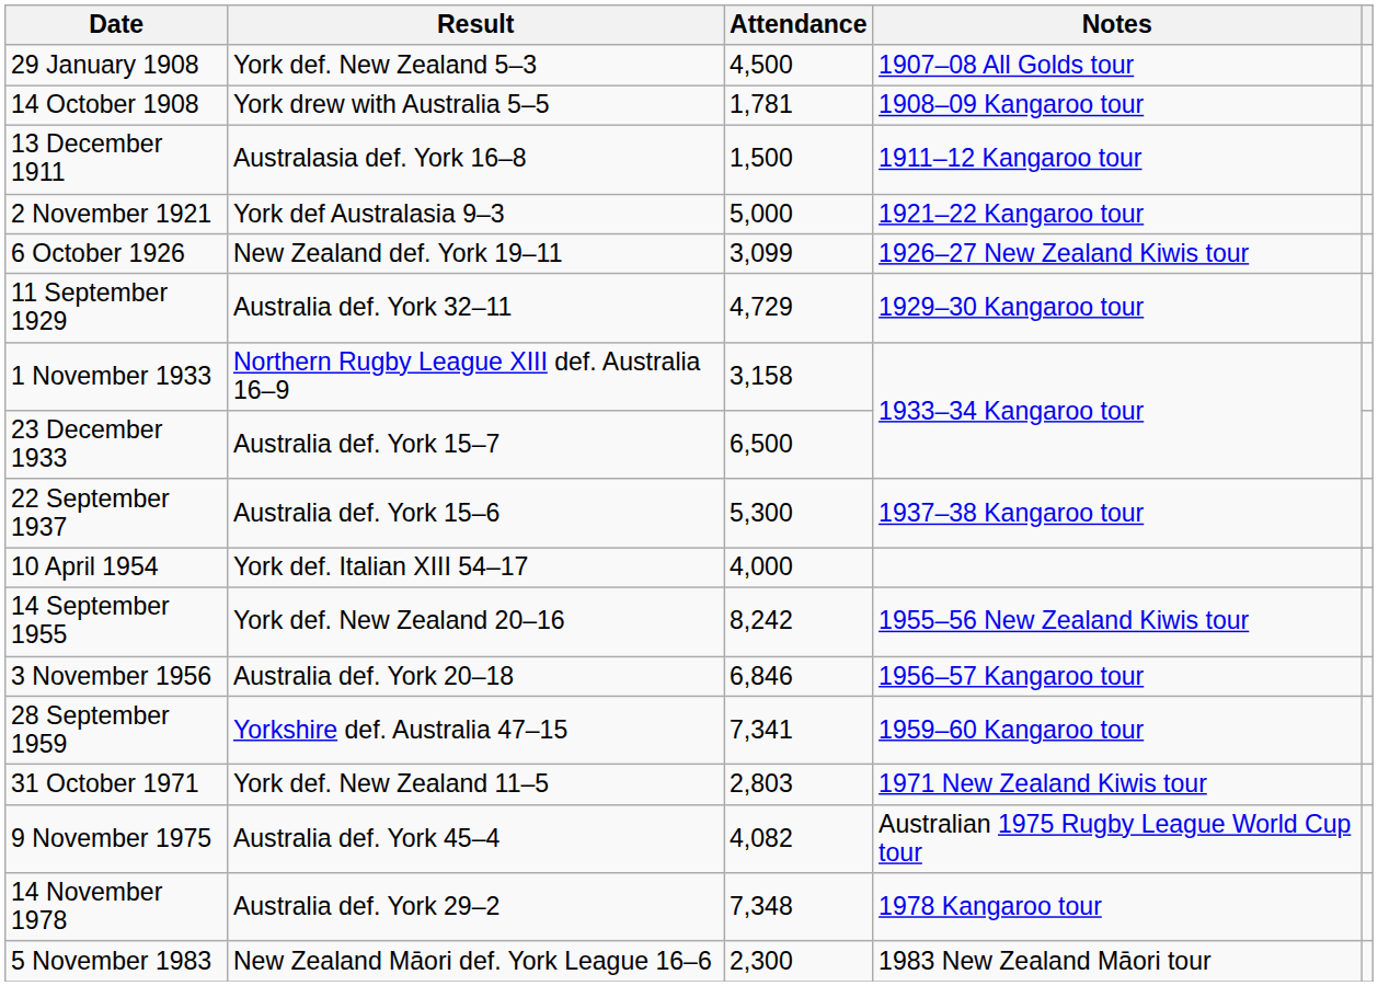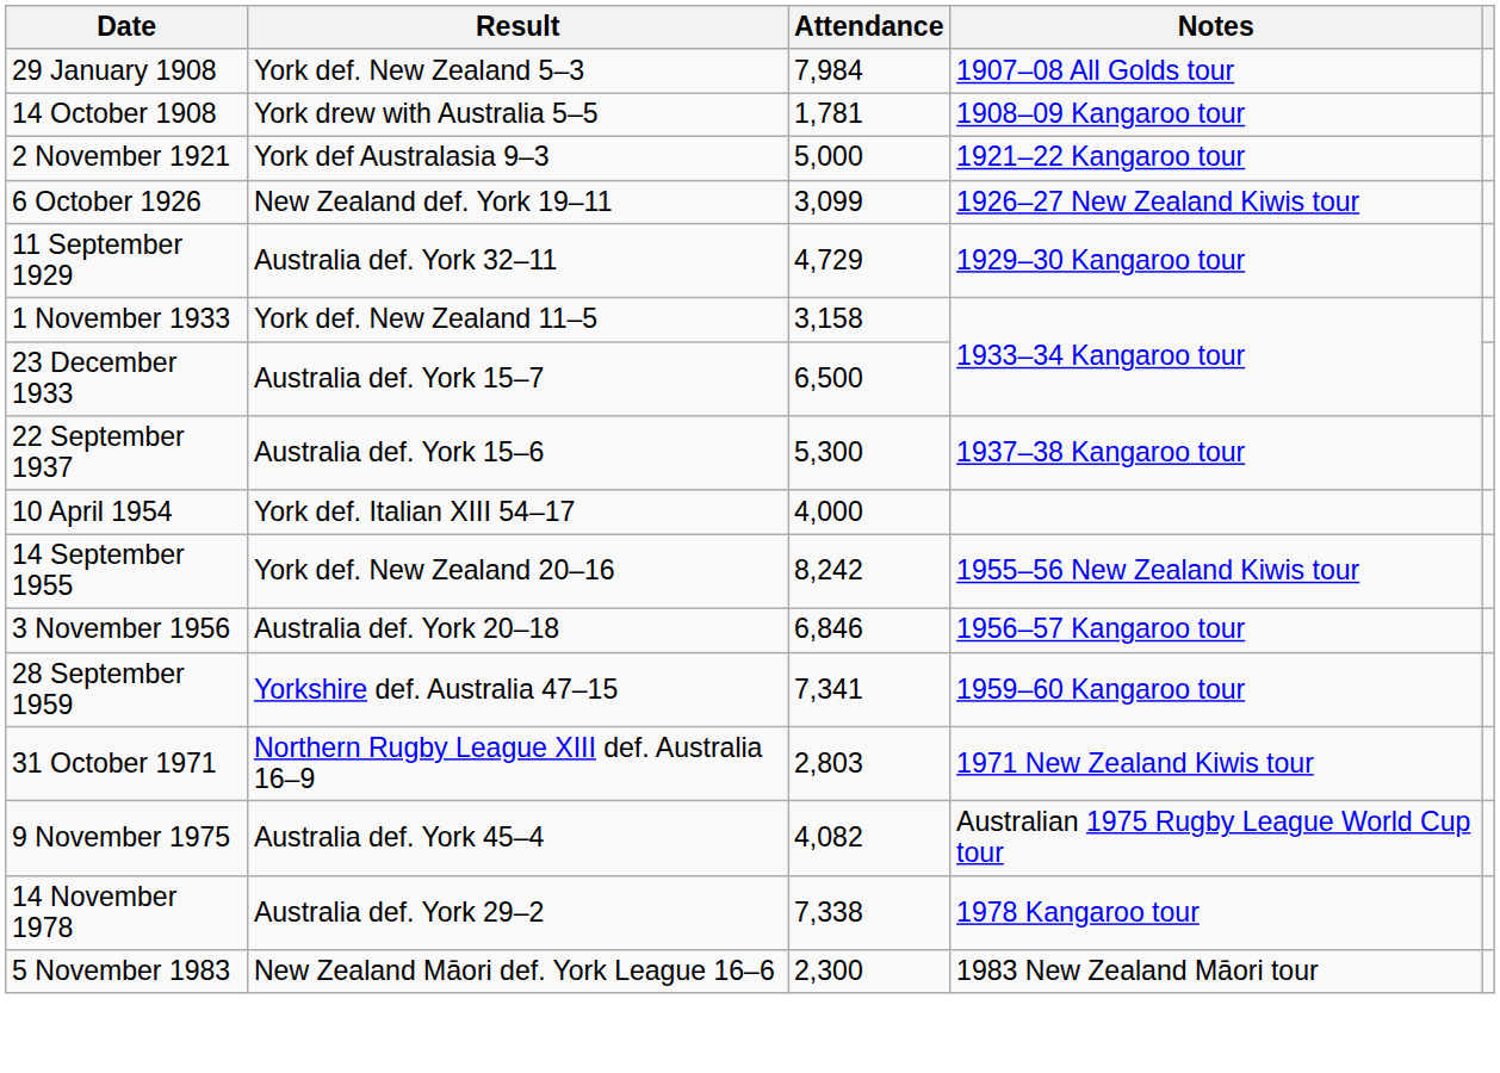29 January 1908 | Attendance: 4,500 -> 7,984
- row: 13 December 1911 | Australasia def. York 16–8 | 1,500 | 1911–12 Kangaroo tour
1 November 1933 | Result: Northern Rugby League XIII def. Australia 16–9 -> York def. New Zealand 11–5
31 October 1971 | Result: York def. New Zealand 11–5 -> Northern Rugby League XIII def. Australia 16–9
14 November 1978 | Attendance: 7,348 -> 7,338
